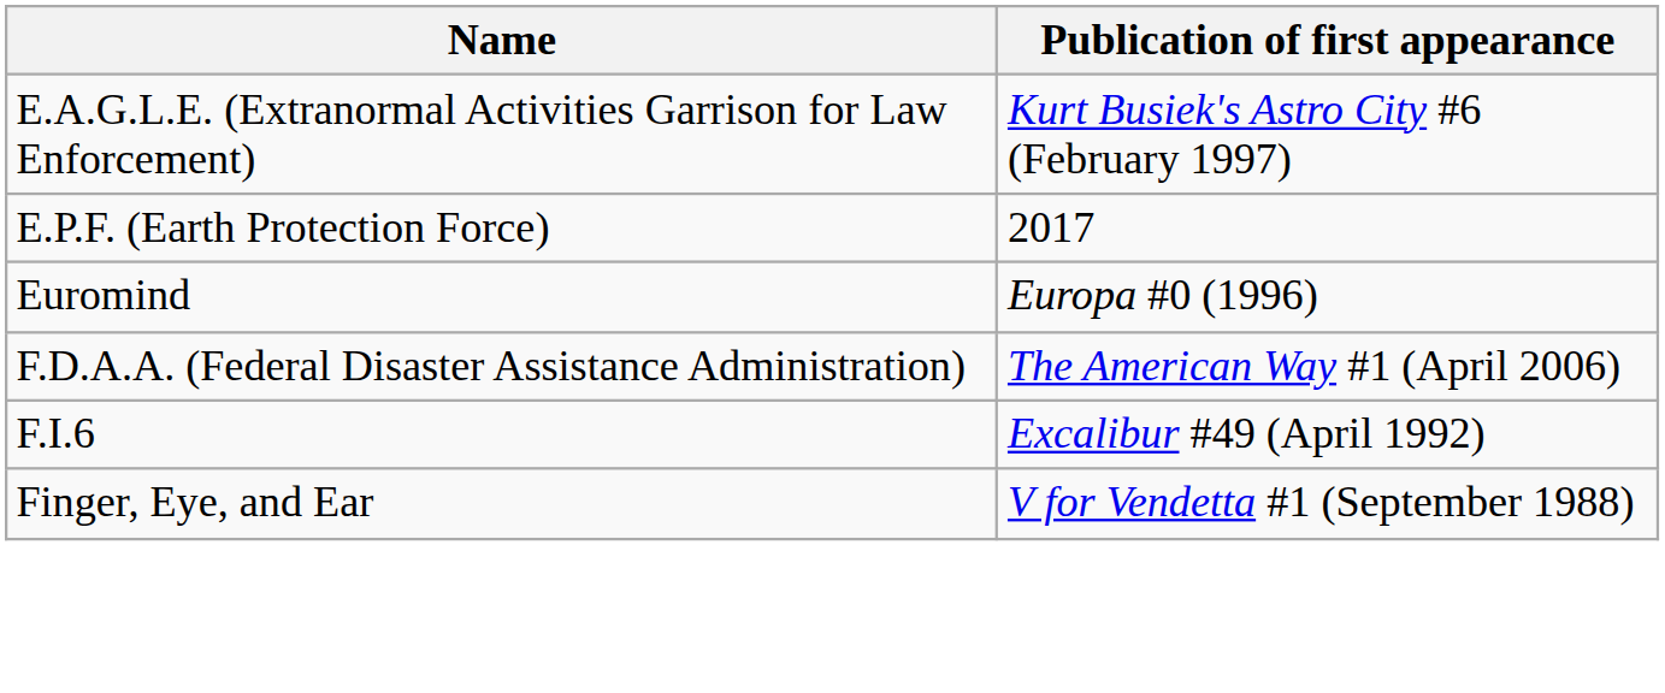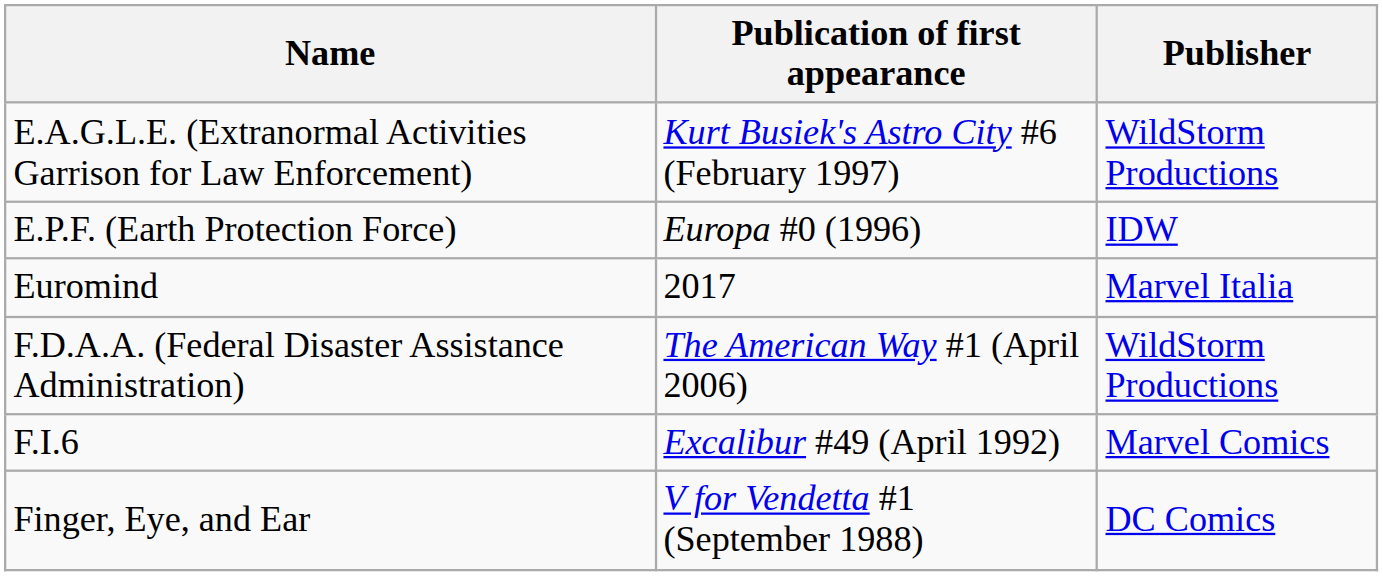+ column: Publisher | WildStorm Productions | IDW | Marvel Italia | WildStorm Productions | Marvel Comics | DC Comics
E.P.F. (Earth Protection Force) | Publication of first appearance: 2017 -> Europa #0 (1996)
Euromind | Publication of first appearance: Europa #0 (1996) -> 2017
